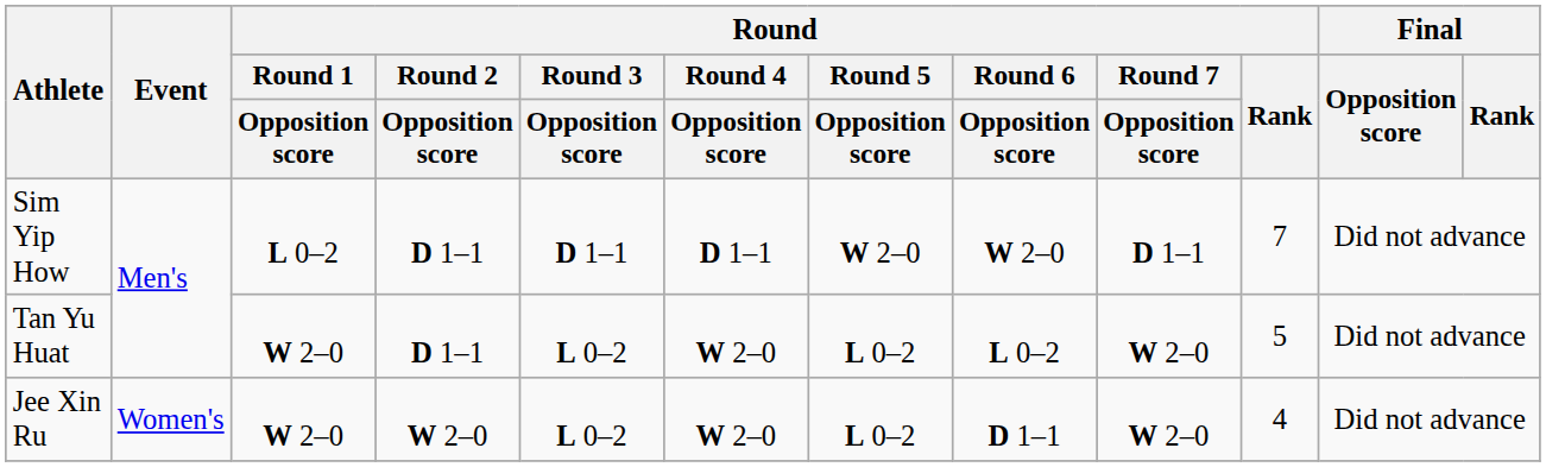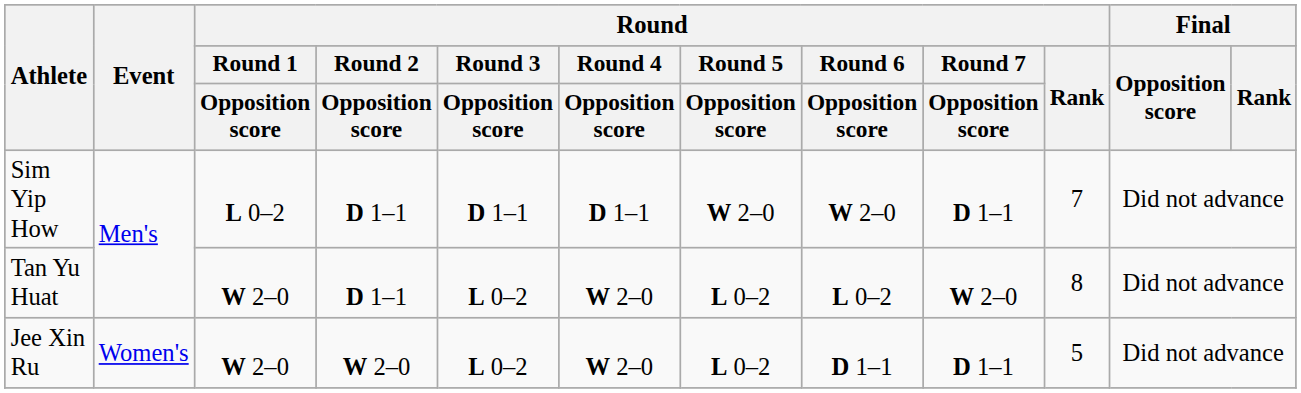Tan Yu Huat | Round / Rank: 5 -> 8
Jee Xin Ru | Round / Round 7 / Opposition score: W 2–0 -> D 1–1
Jee Xin Ru | Round / Rank: 4 -> 5
